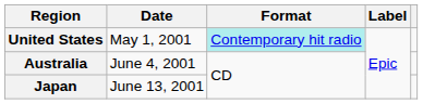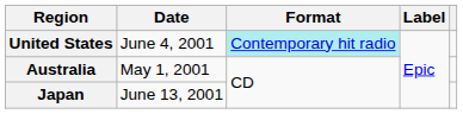United States | Date: May 1, 2001 -> June 4, 2001
Australia | Date: June 4, 2001 -> May 1, 2001
